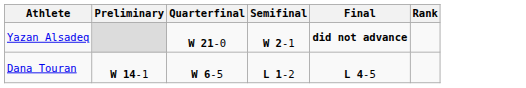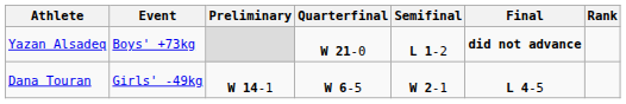+ column: Event | Boys' +73kg | Girls' -49kg
Yazan Alsadeq | Semifinal: W 2-1 -> L 1-2
Dana Touran | Semifinal: L 1-2 -> W 2-1
